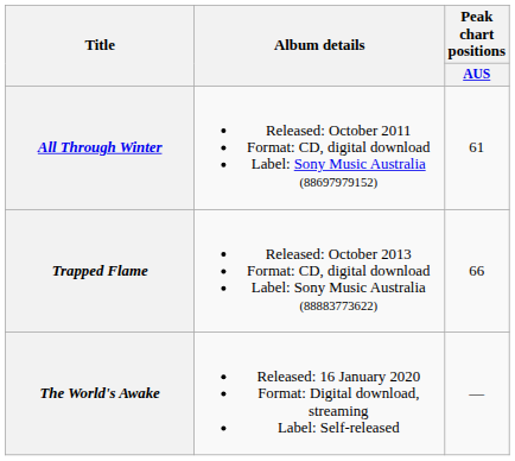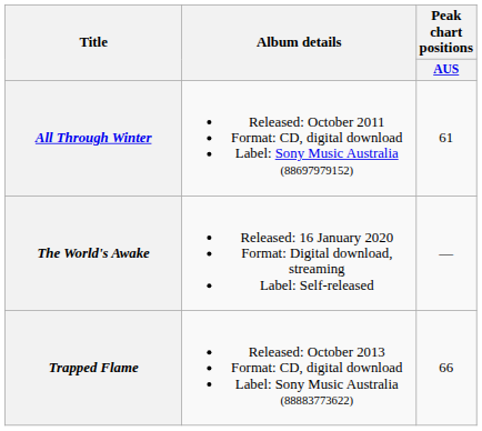rows swapped: Trapped Flame <-> The World's Awake
